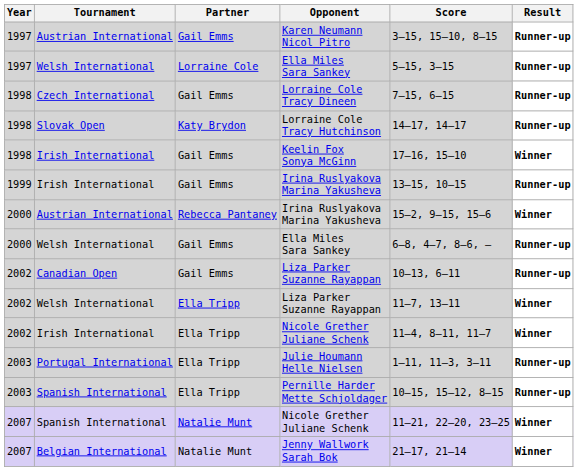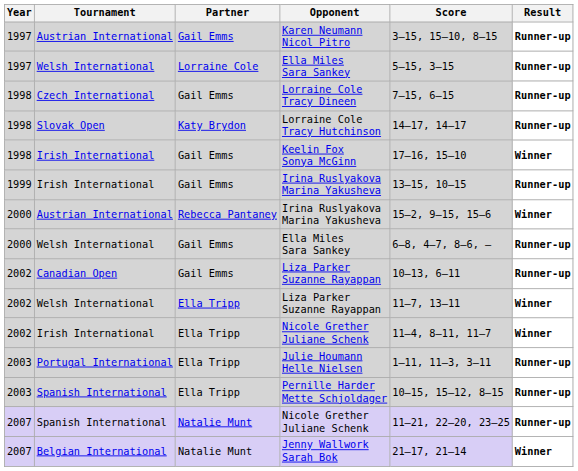Natalie Munt / Nicole Grether Juliane Schenk | Result: Winner -> Runner-up
